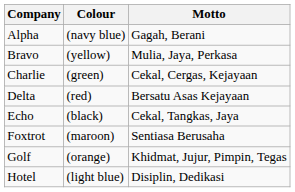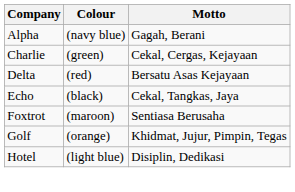- row: Bravo | (yellow) | Mulia, Jaya, Perkasa
